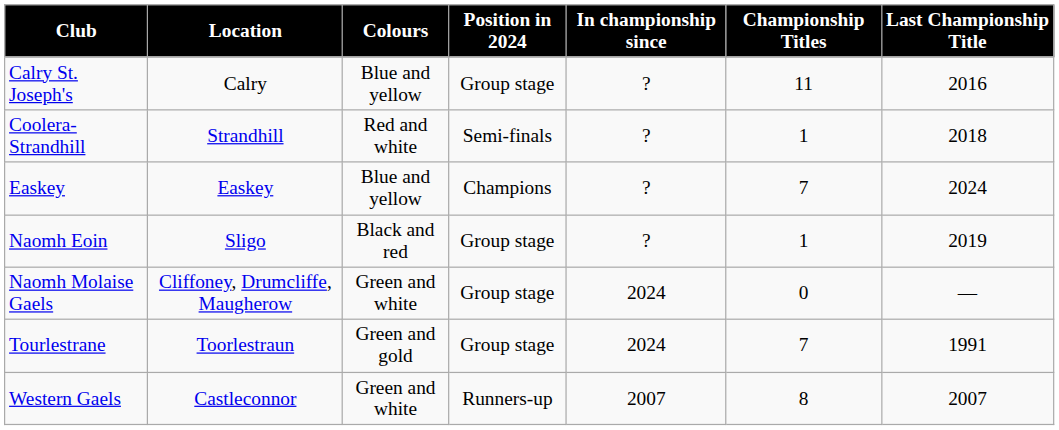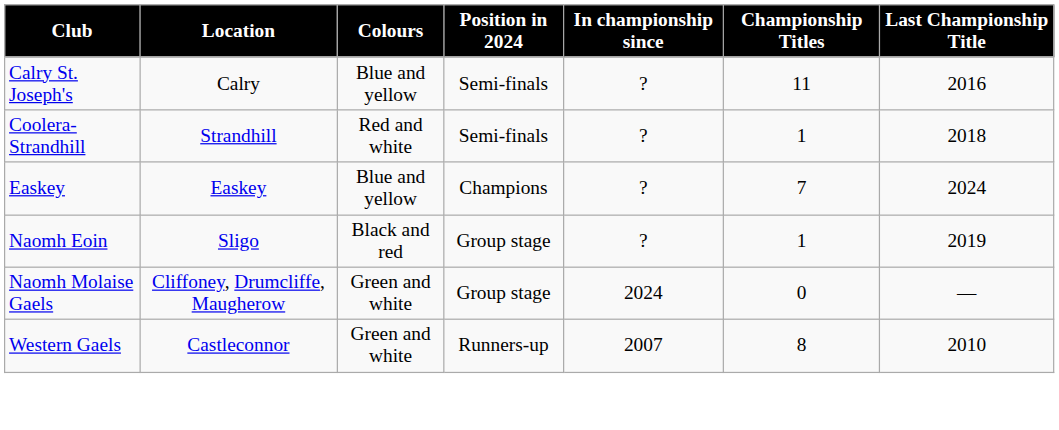Calry St. Joseph's | Position in 2024: Group stage -> Semi-finals
- row: Tourlestrane | Toorlestraun | Green and gold | Group stage | 2024 | 7 | 1991
Western Gaels | Last Championship Title: 2007 -> 2010
